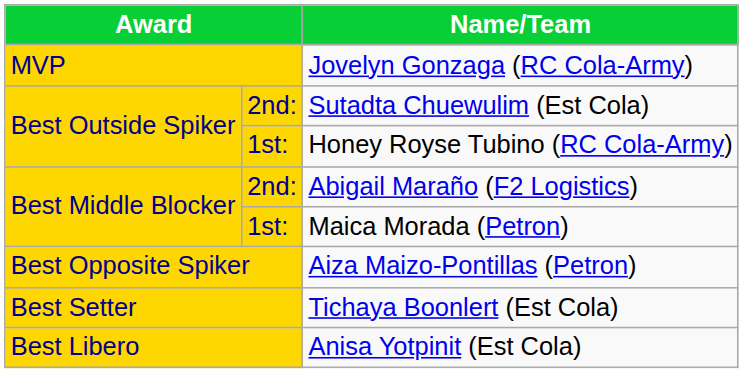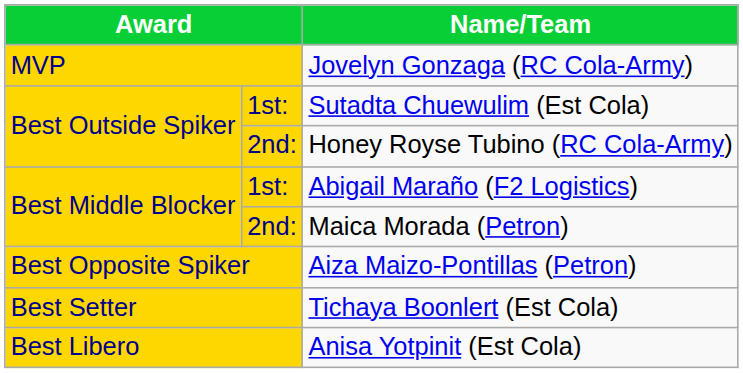Sutadta Chuewulim (Est Cola) | column 2: 2nd: -> 1st:
Honey Royse Tubino (RC Cola-Army) | column 2: 1st: -> 2nd:
Abigail Maraño (F2 Logistics) | column 2: 2nd: -> 1st:
Maica Morada (Petron) | column 2: 1st: -> 2nd:
